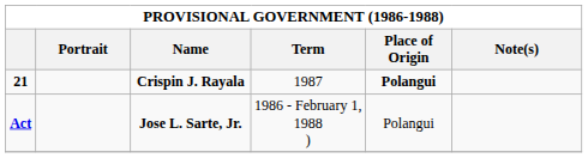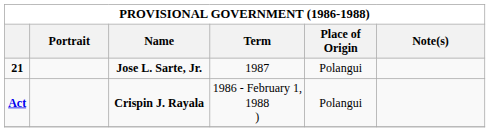21 | Name: Crispin J. Rayala -> Jose L. Sarte, Jr.
21 | Place of Origin: bold -> normal
Act | Name: Jose L. Sarte, Jr. -> Crispin J. Rayala
